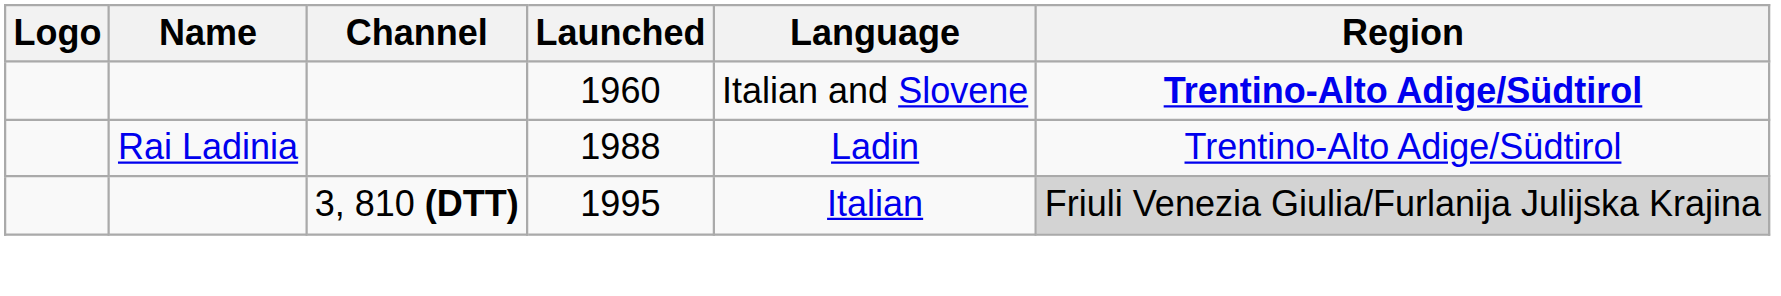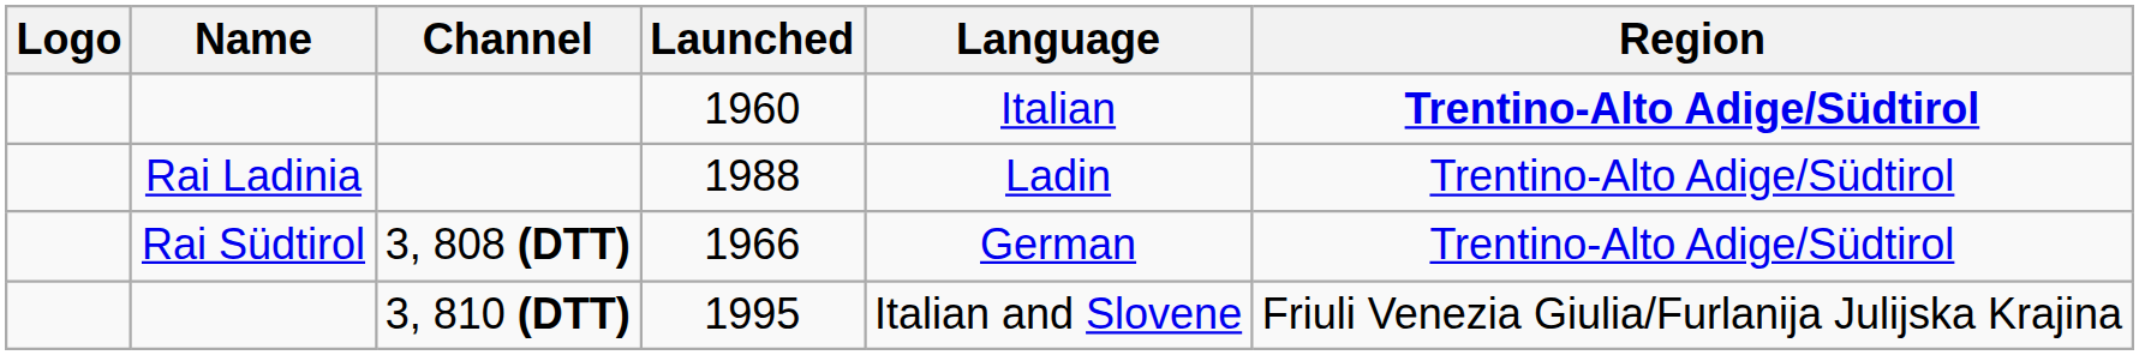1960 | Language: Italian and Slovene -> Italian
+ row: Rai Südtirol | 3, 808 (DTT) | 1966 | German | Trentino-Alto Adige/Südtirol
1995 | Language: Italian -> Italian and Slovene
1995 | Region: lightgrey background -> no background
